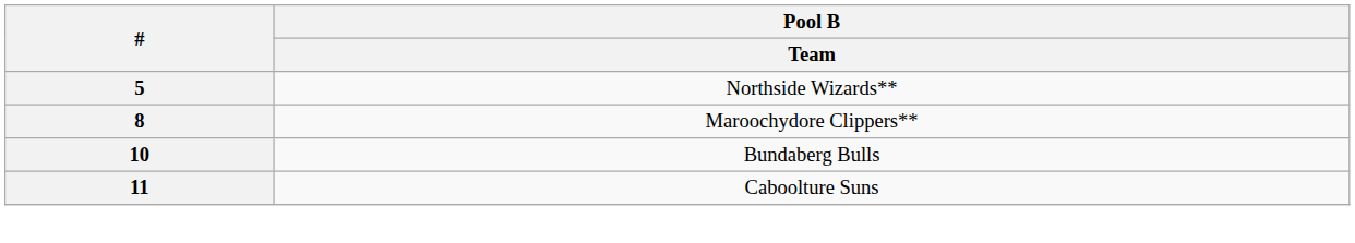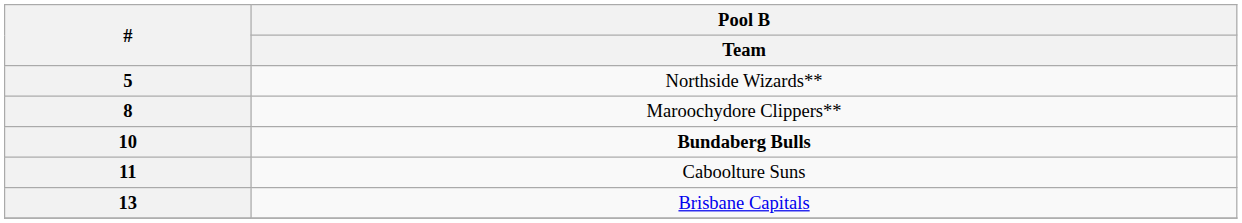10 | Pool B / Team: normal -> bold
+ row: 13 | Brisbane Capitals
